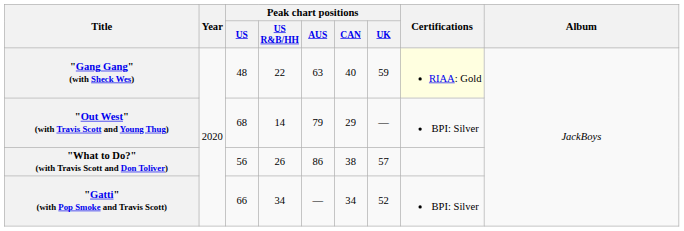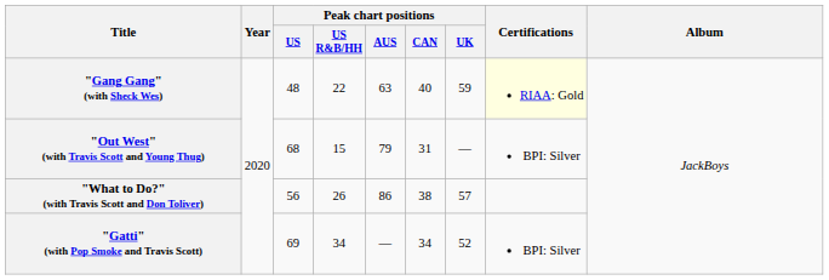"Out West" (with Travis Scott and Young Thug) | Peak chart positions / US R&B/HH: 14 -> 15
"Out West" (with Travis Scott and Young Thug) | Peak chart positions / CAN: 29 -> 31
"Gatti" (with Pop Smoke and Travis Scott) | Peak chart positions / US: 66 -> 69
